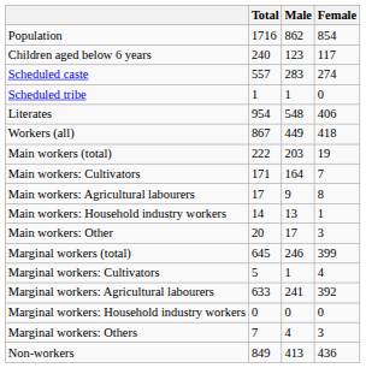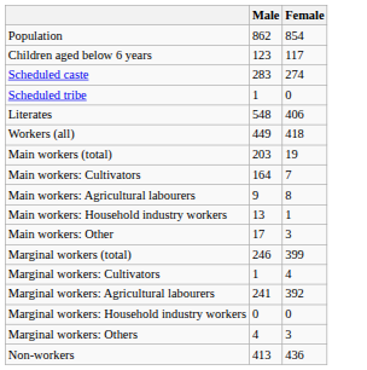- column: Total | 1716 | 240 | 557 | 1 | 954 | 867 | 222 | 171 | 17 | 14 | 20 | 645 | 5 | 633 | 0 | 7 | 849
